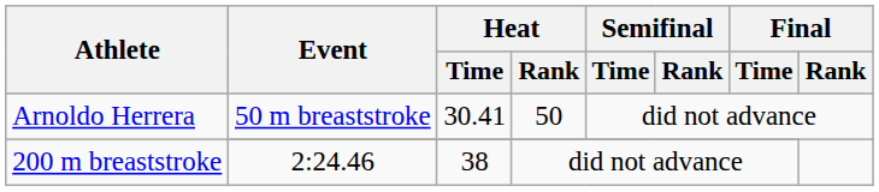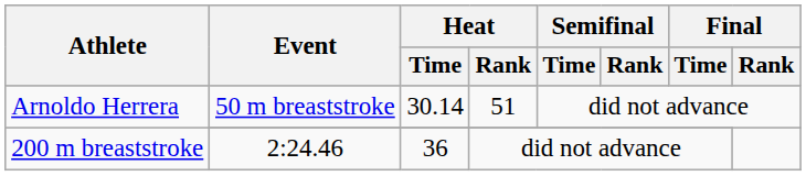Arnoldo Herrera / 50 m breaststroke | Heat / Time: 30.41 -> 30.14
Arnoldo Herrera / 50 m breaststroke | Heat / Rank: 50 -> 51
200 m breaststroke | Heat / Time: 38 -> 36
